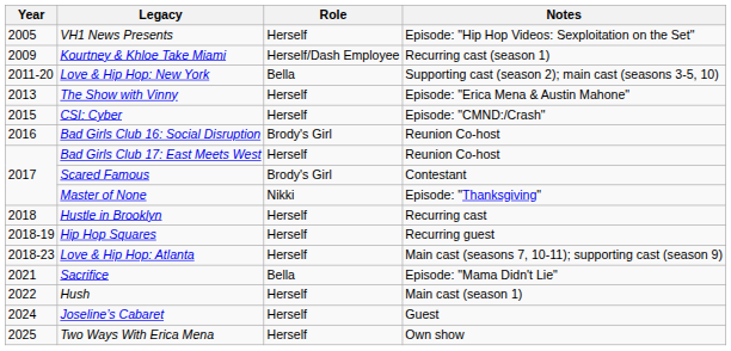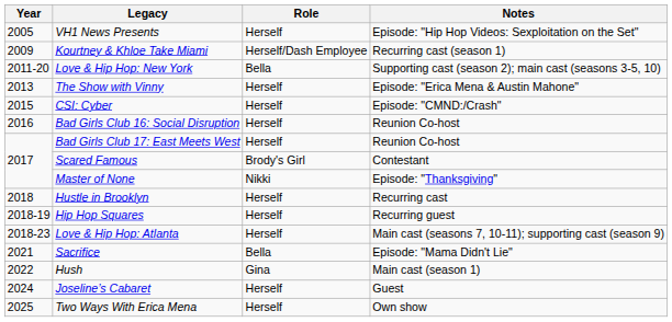Bad Girls Club 16: Social Disruption | Role: Brody's Girl -> Herself
Hush | Role: Herself -> Gina
